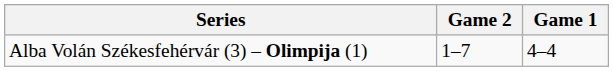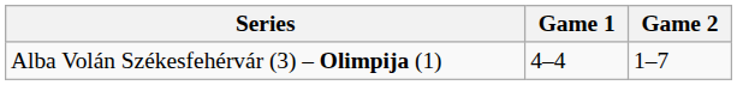columns swapped: Game 1 <-> Game 2
